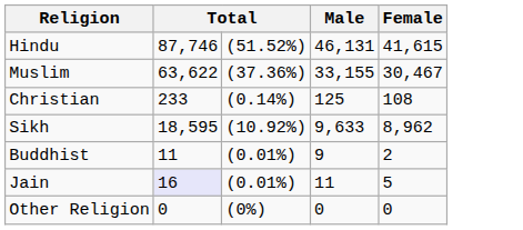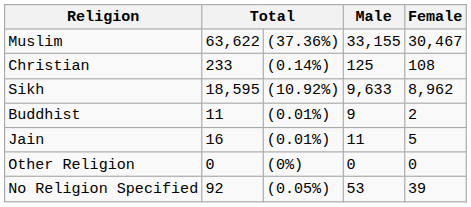- row: Hindu | 87,746 | (51.52%) | 46,131 | 41,615
Jain | column 2: lavender background -> no background
+ row: No Religion Specified | 92 | (0.05%) | 53 | 39
